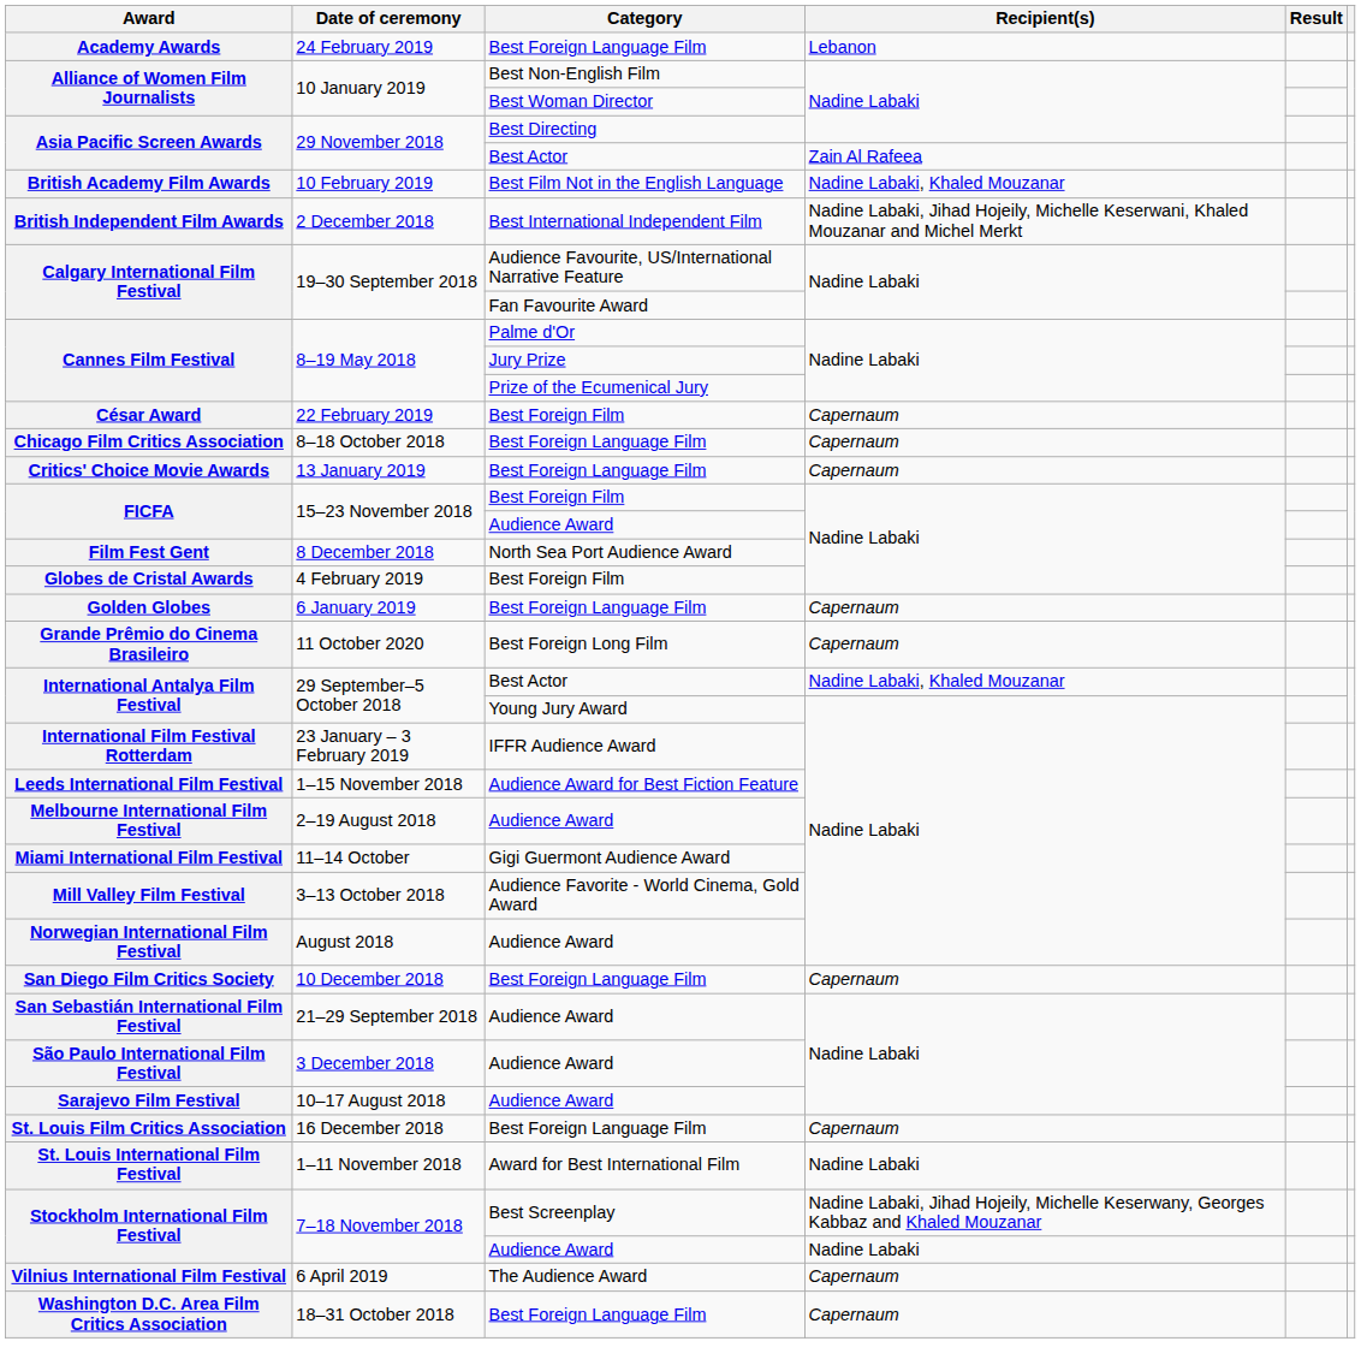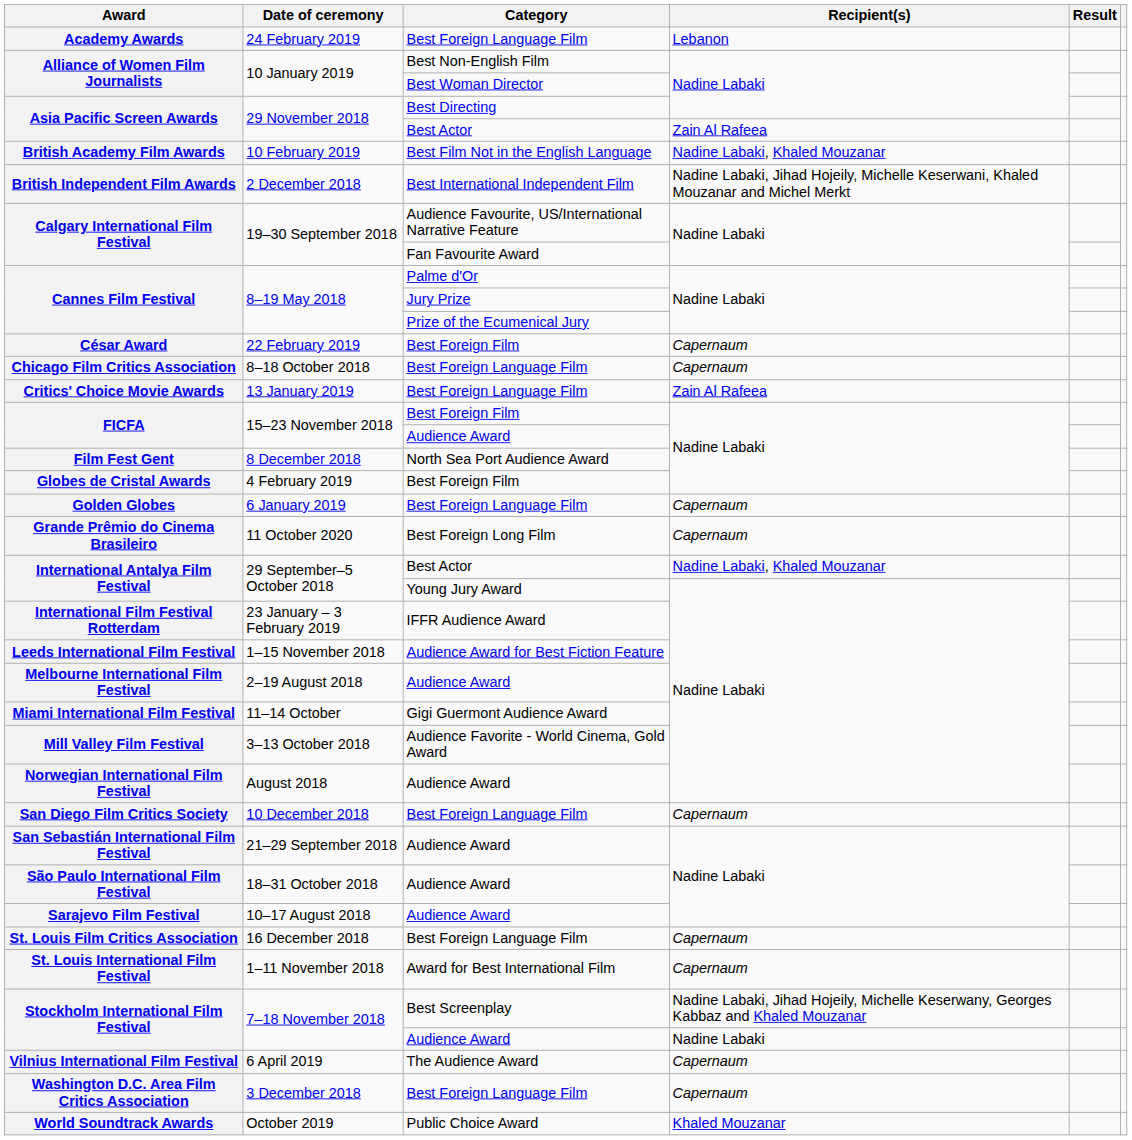Critics' Choice Movie Awards | Recipient(s): Capernaum -> Zain Al Rafeea
São Paulo International Film Festival | Date of ceremony: 3 December 2018 -> 18–31 October 2018
St. Louis International Film Festival | Recipient(s): Nadine Labaki -> Capernaum
Washington D.C. Area Film Critics Association | Date of ceremony: 18–31 October 2018 -> 3 December 2018
+ row: World Soundtrack Awards | October 2019 | Public Choice Award | Khaled Mouzanar
